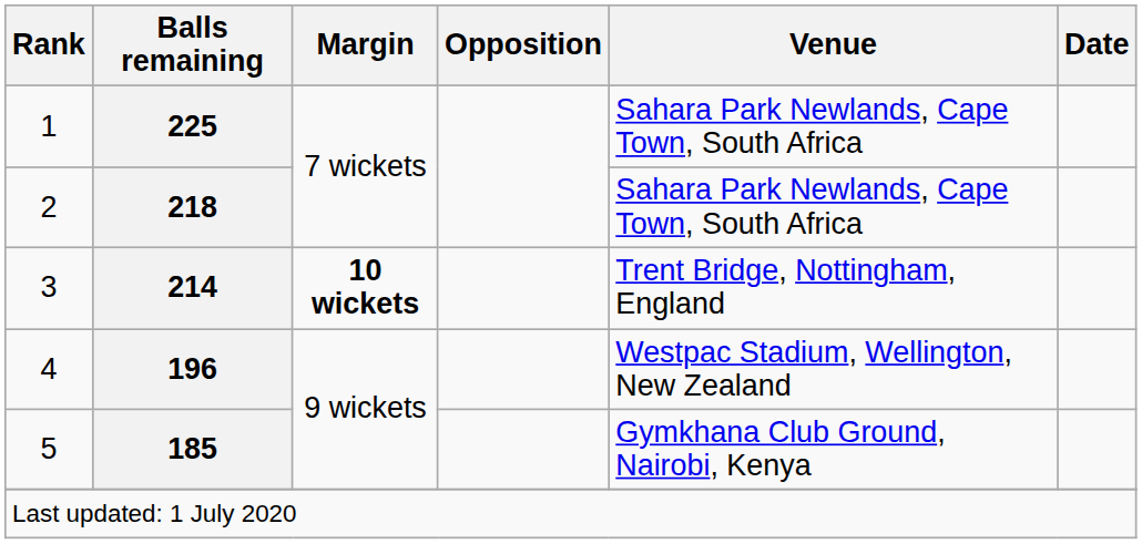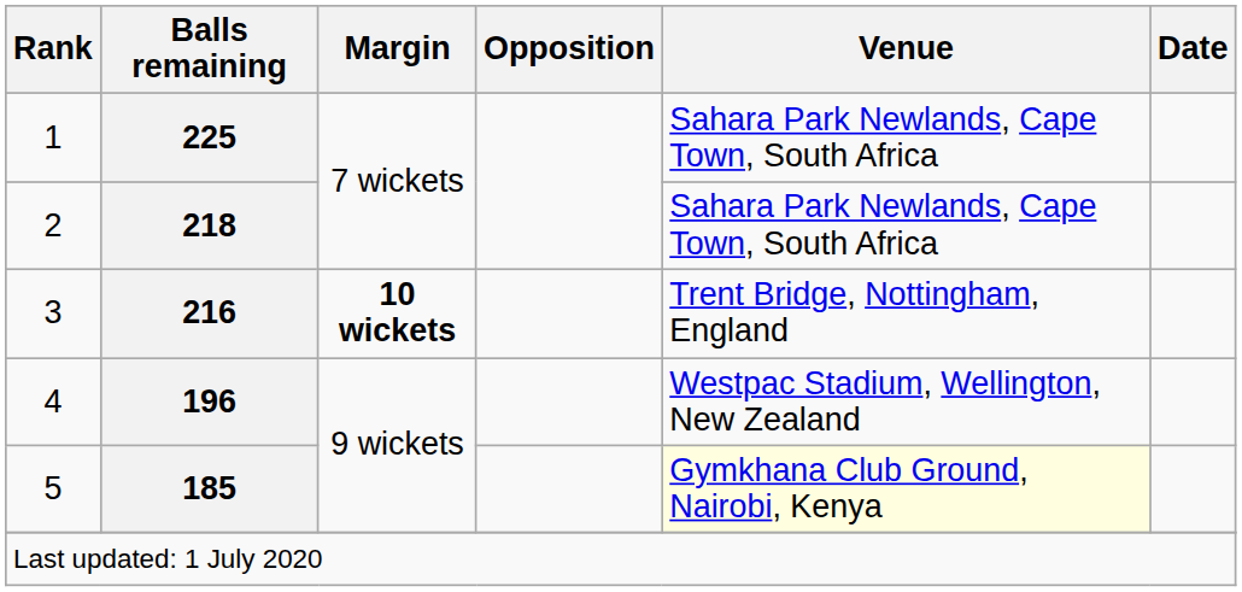3 | Balls remaining: 214 -> 216
5 | Venue: no background -> lightyellow background
